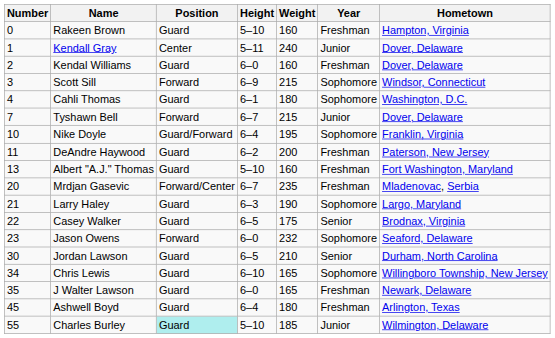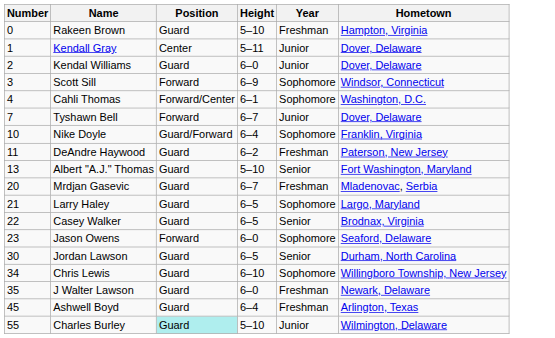- column: Weight | 160 | 240 | 160 | 215 | 180 | 215 | 195 | 200 | 160 | 235 | 190 | 175 | 232 | 210 | 165 | 165 | 180 | 185
Kendal Williams | Year: Freshman -> Junior
Cahli Thomas | Position: Guard -> Forward/Center
Albert "A.J." Thomas | Year: Freshman -> Senior
Mrdjan Gasevic | Position: Forward/Center -> Guard
Larry Haley | Height: 6–3 -> 6–5
